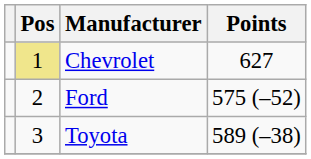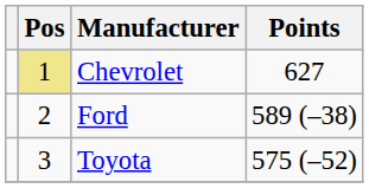Ford | Points: 575 (–52) -> 589 (–38)
Toyota | Points: 589 (–38) -> 575 (–52)
